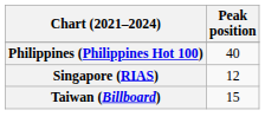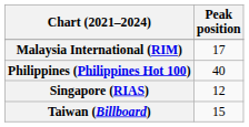+ row: Malaysia International (RIM) | 17
